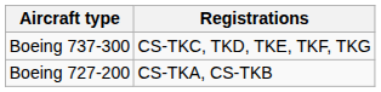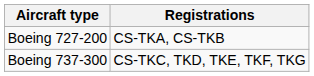rows swapped: Boeing 727-200 <-> Boeing 737-300
